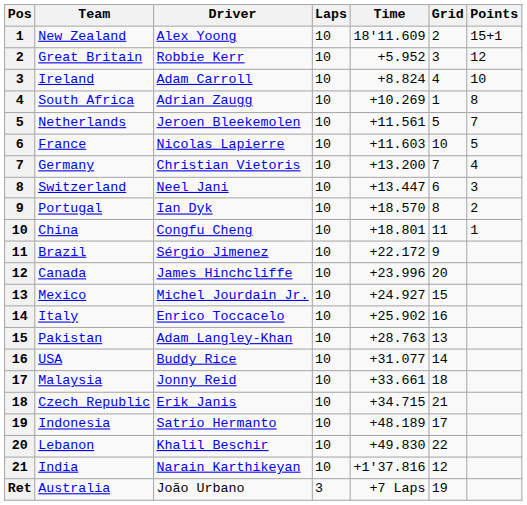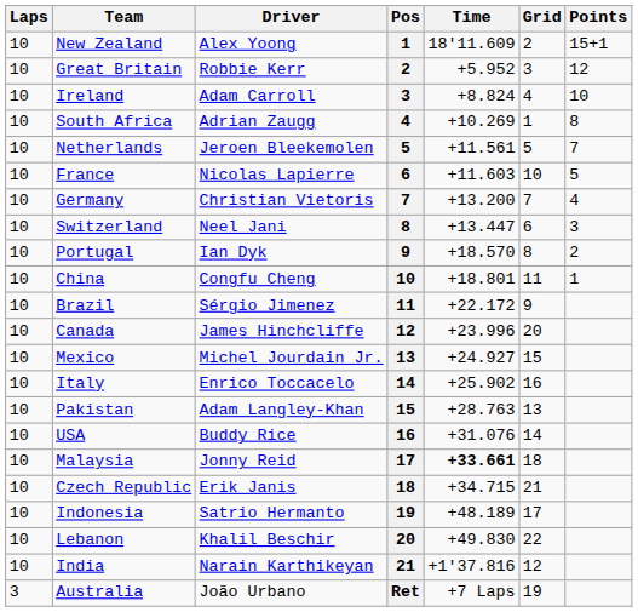columns swapped: Pos <-> Laps
USA | Time: +31.077 -> +31.076
Malaysia | Time: normal -> bold
